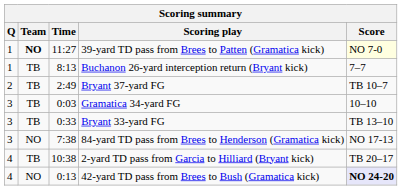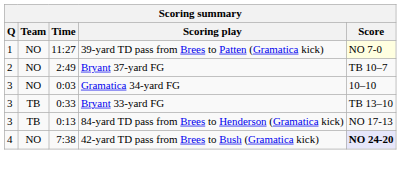39-yard TD pass from Brees to Patten (Gramatica kick) | Team: bold -> normal
- row: 1 | TB | 8:13 | Buchanon 26-yard interception return (Bryant kick) | 7–7
Bryant 37-yard FG | Team: TB -> NO
Gramatica 34-yard FG | Team: TB -> NO
84-yard TD pass from Brees to Henderson (Gramatica kick) | Team: NO -> TB
84-yard TD pass from Brees to Henderson (Gramatica kick) | Time: 7:38 -> 0:13
- row: 4 | TB | 10:38 | 2-yard TD pass from Garcia to Hilliard (Bryant kick) | TB 20–17
42-yard TD pass from Brees to Bush (Gramatica kick) | Time: 0:13 -> 7:38
